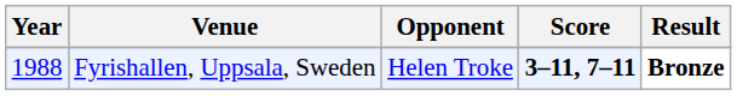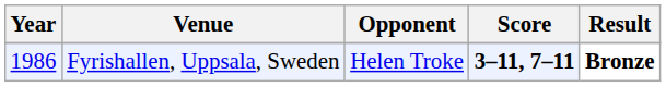Fyrishallen, Uppsala, Sweden | Year: 1988 -> 1986
